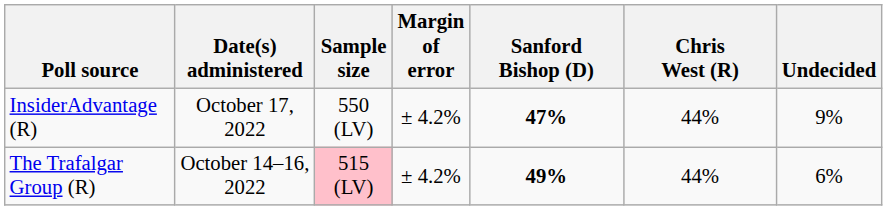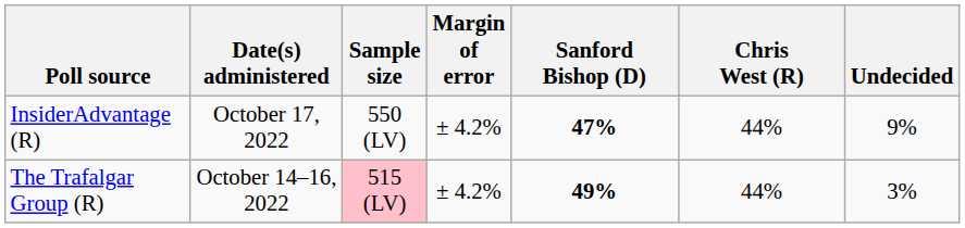The Trafalgar Group (R) | Undecided: 6% -> 3%
